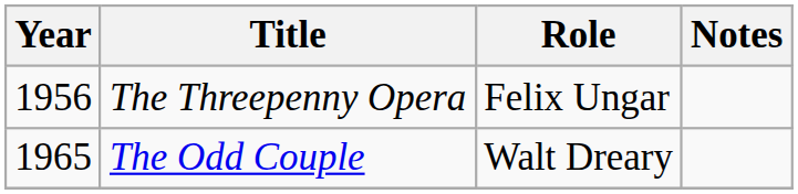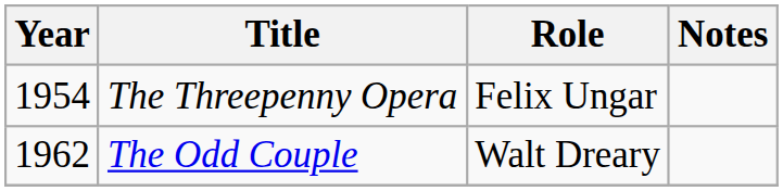The Threepenny Opera | Year: 1956 -> 1954
The Odd Couple | Year: 1965 -> 1962
